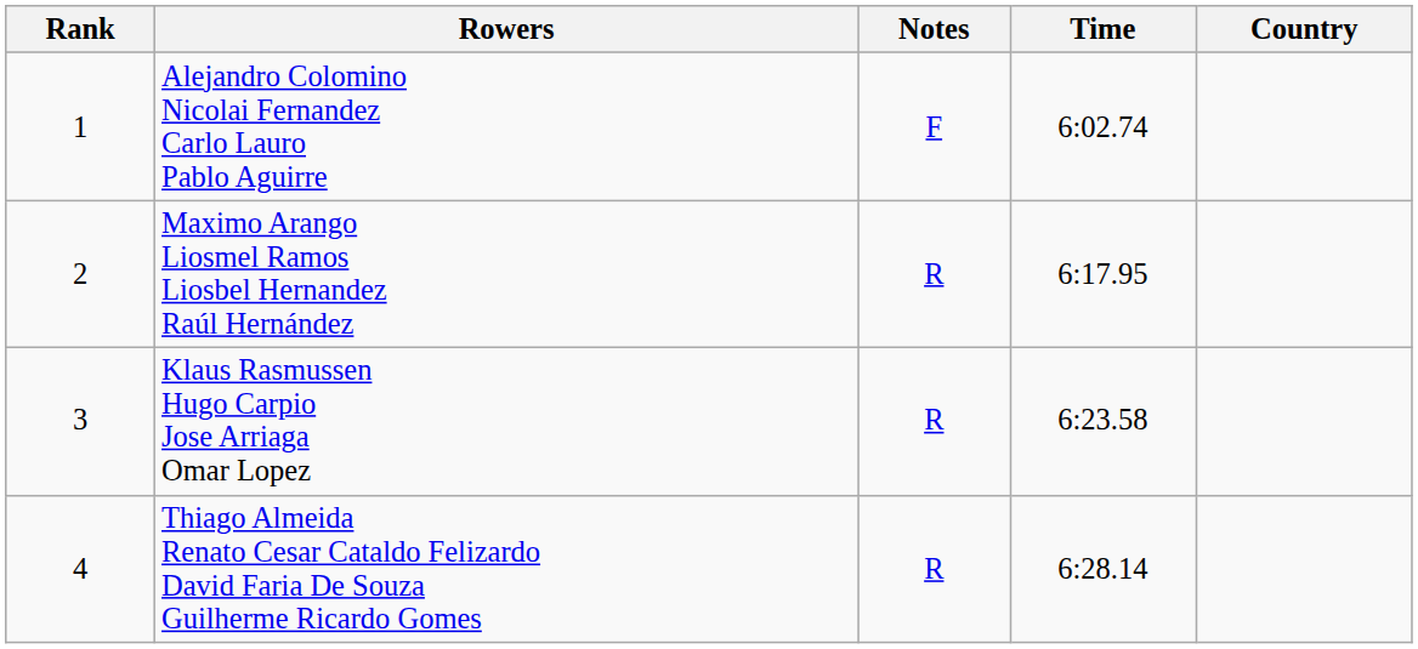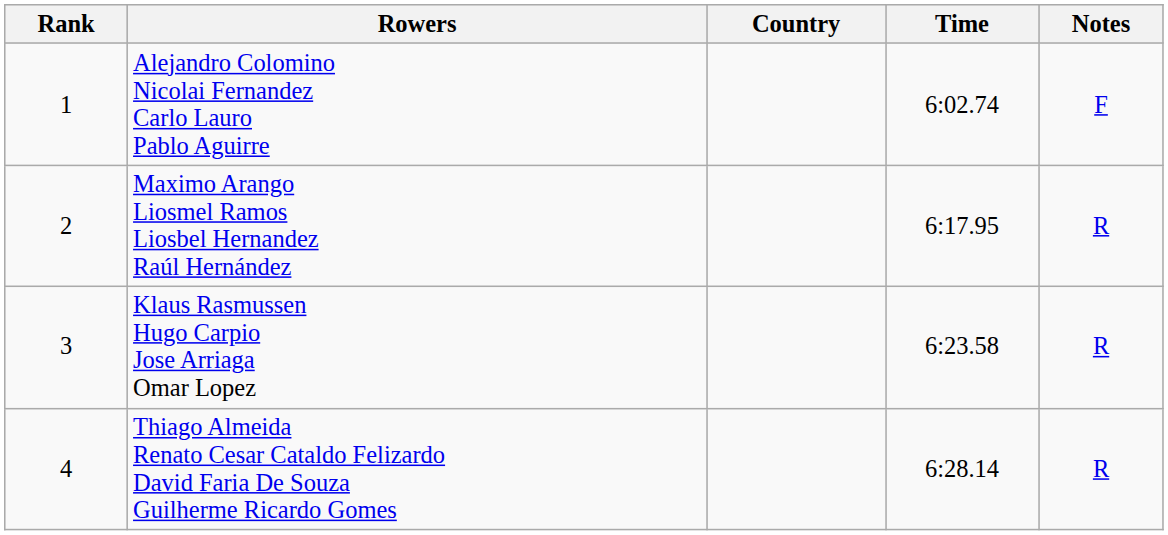columns swapped: Country <-> Notes
